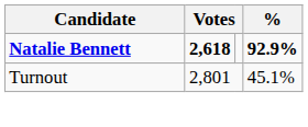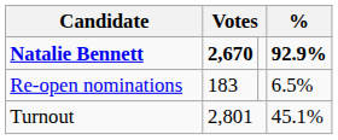Natalie Bennett | column 2: 2,618 -> 2,670
+ row: Re-open nominations | 183 | 6.5%
